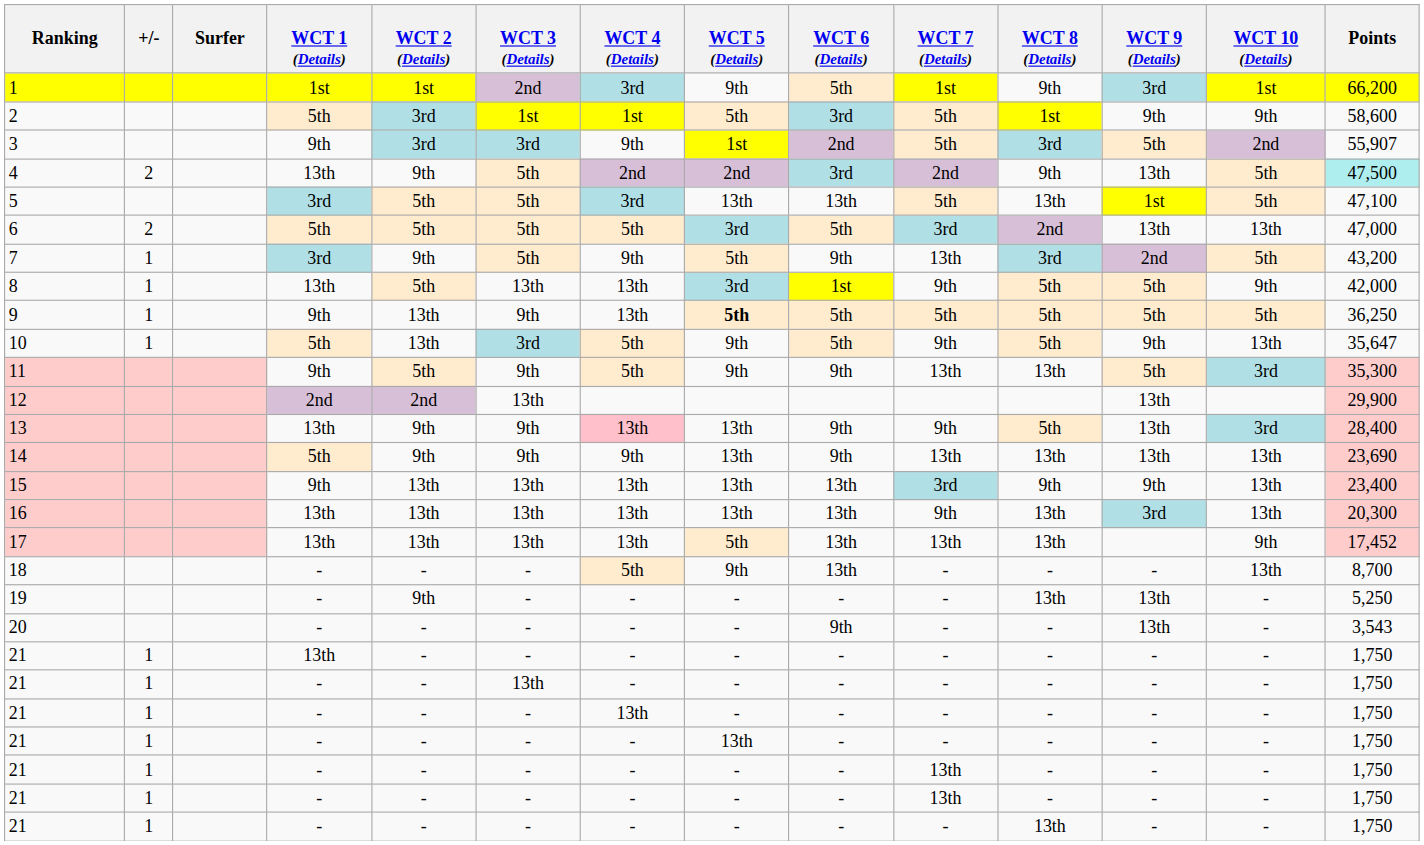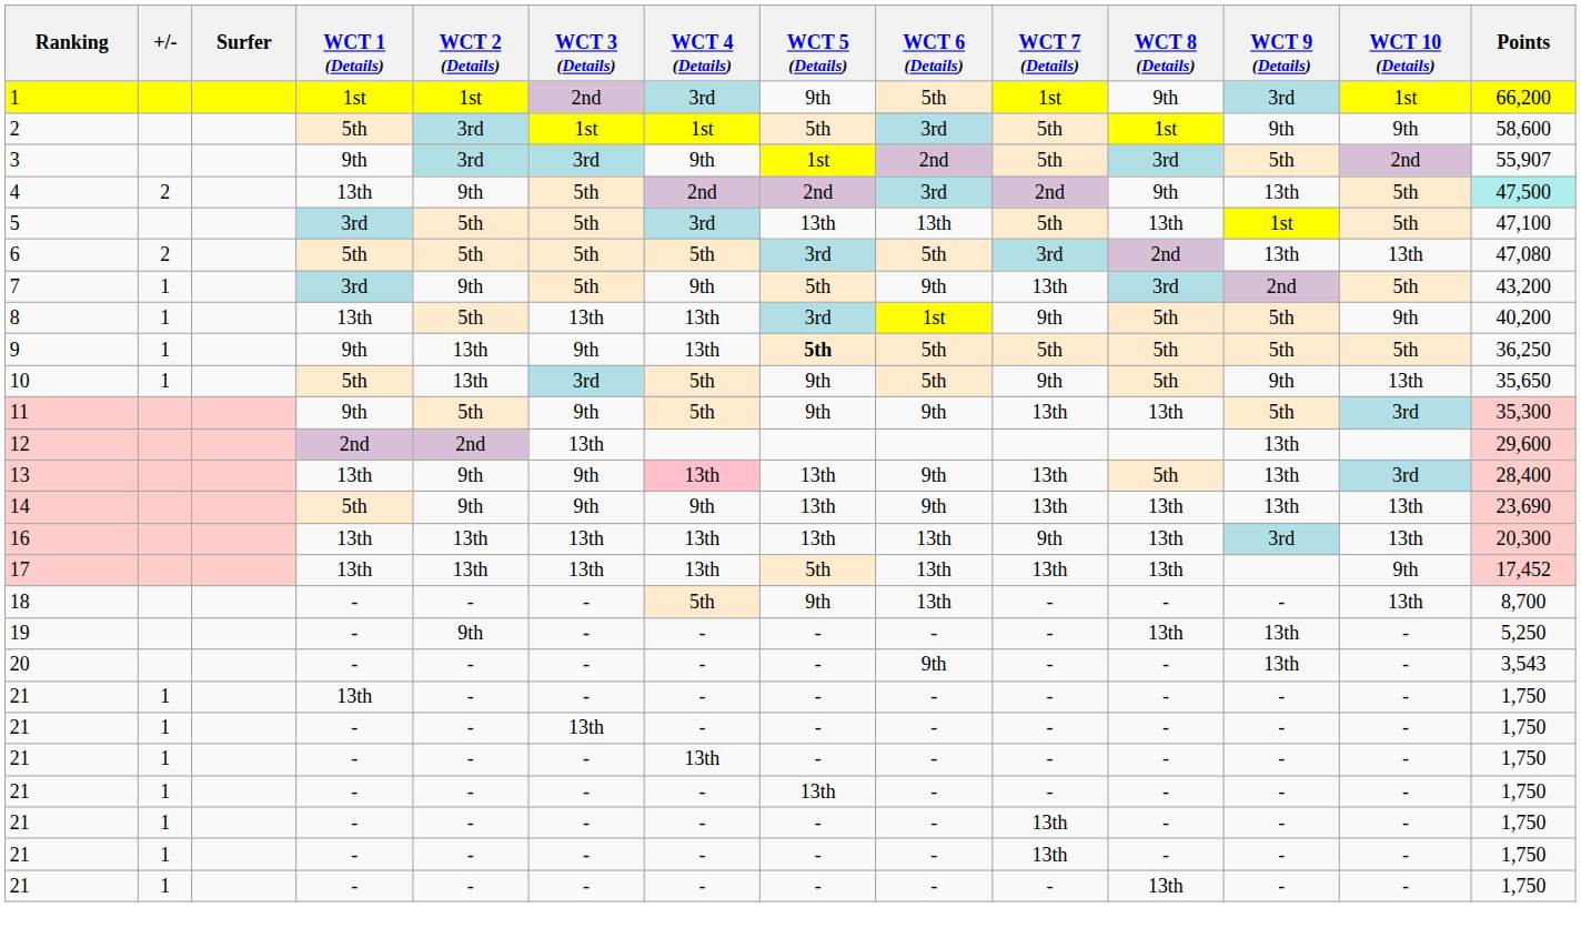6 | Points: 47,000 -> 47,080
8 | Points: 42,000 -> 40,200
10 | Points: 35,647 -> 35,650
12 | Points: 29,900 -> 29,600
13 | WCT 7 (Details): 9th -> 13th
- row: 15 | 9th | 13th | 13th | 13th | 13th | 13th | 3rd | 9th | 9th | 13th | 23,400
